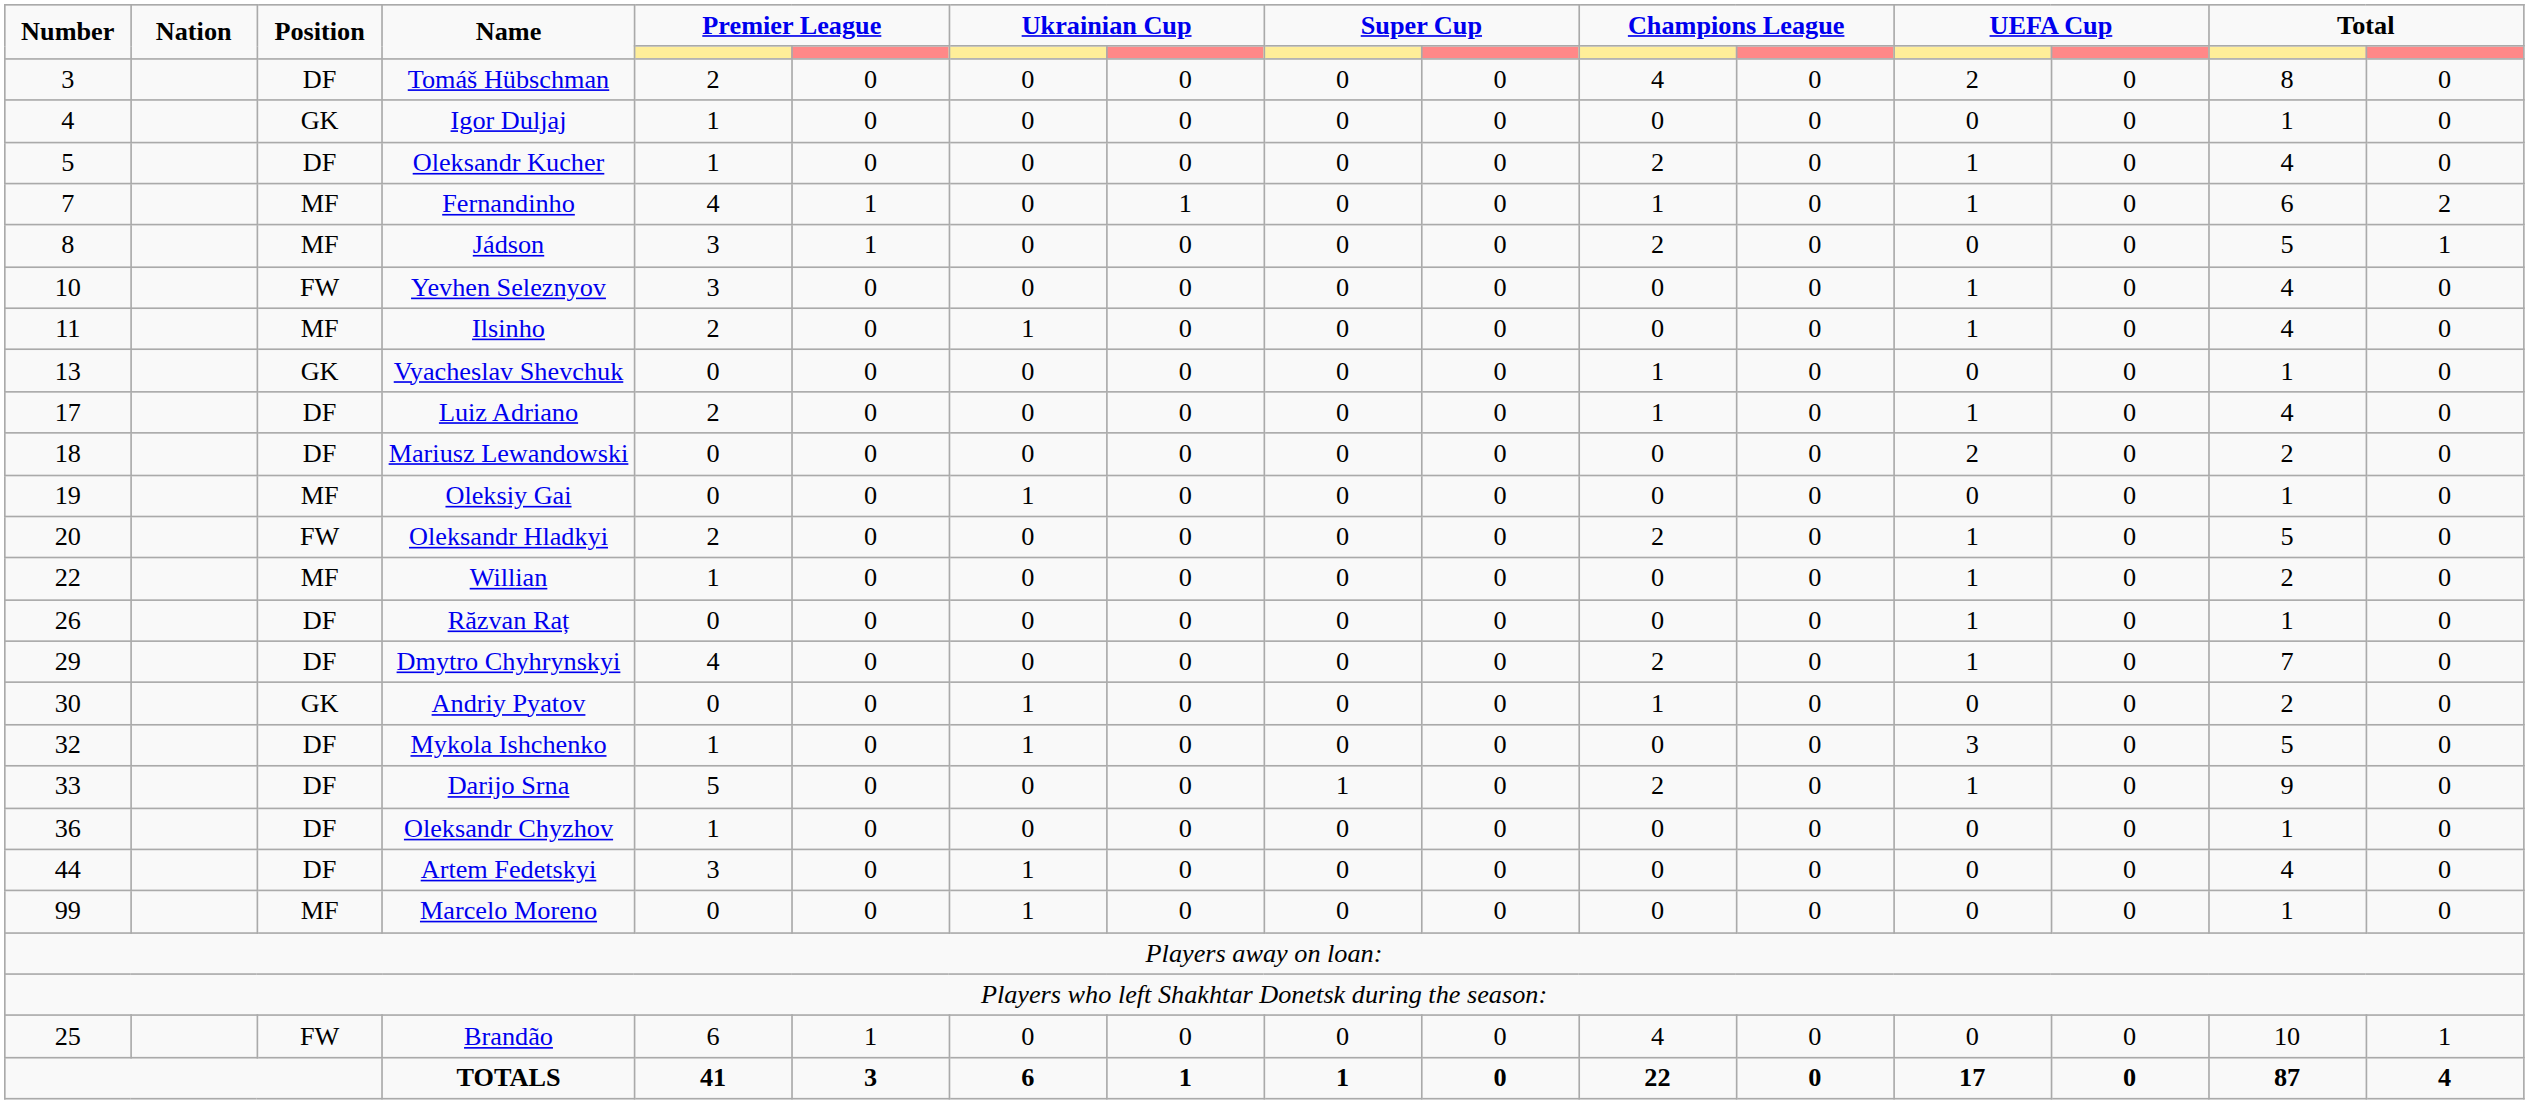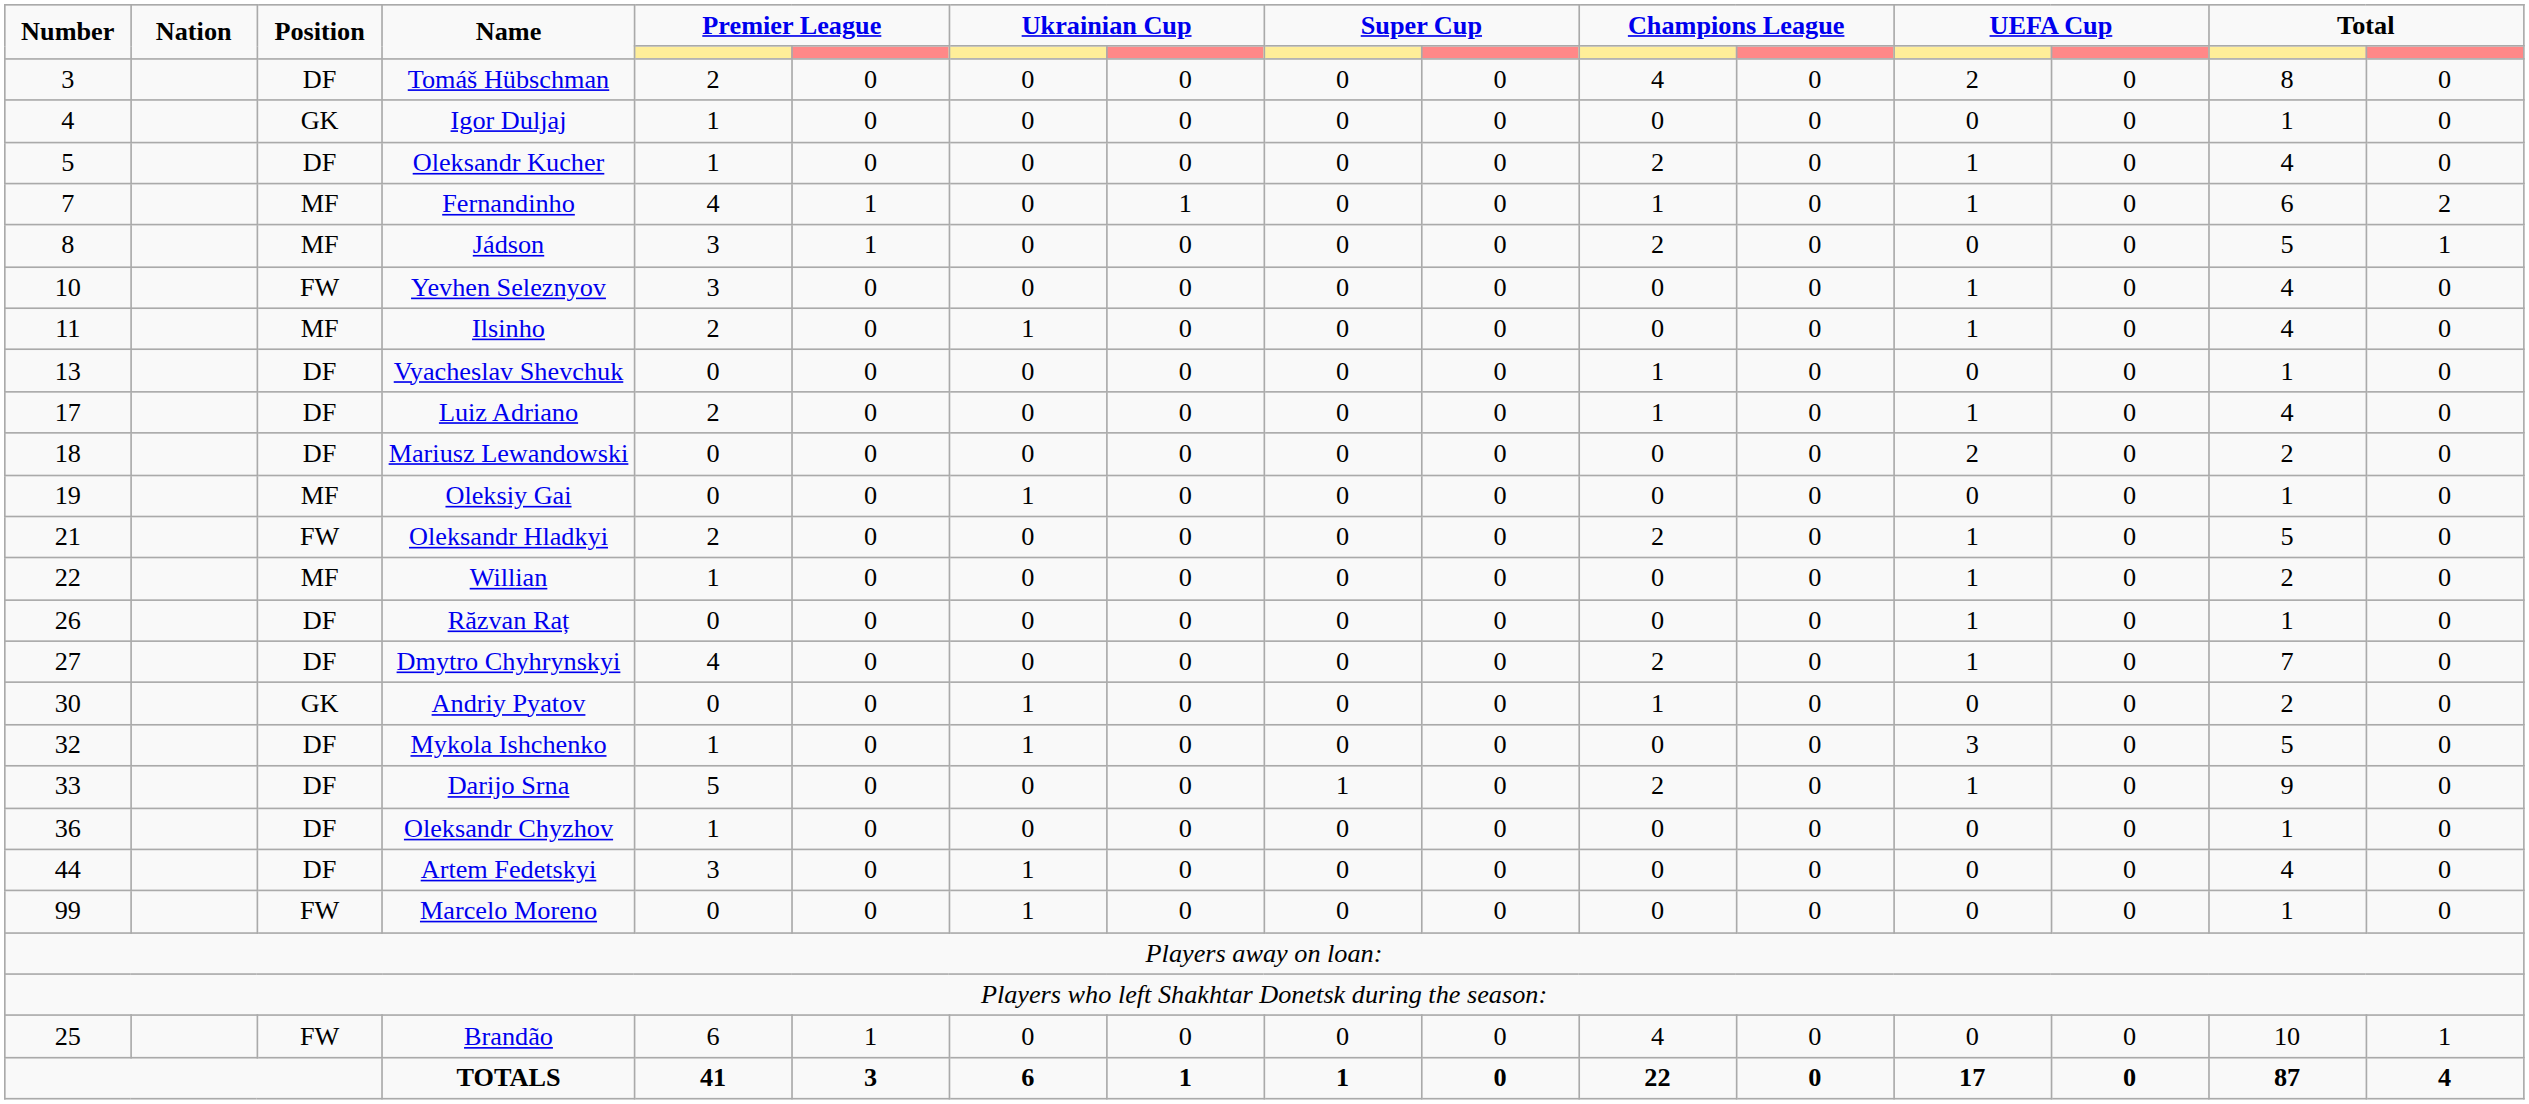Vyacheslav Shevchuk | Position: GK -> DF
Oleksandr Hladkyi | Number: 20 -> 21
Dmytro Chyhrynskyi | Number: 29 -> 27
Marcelo Moreno | Position: MF -> FW
